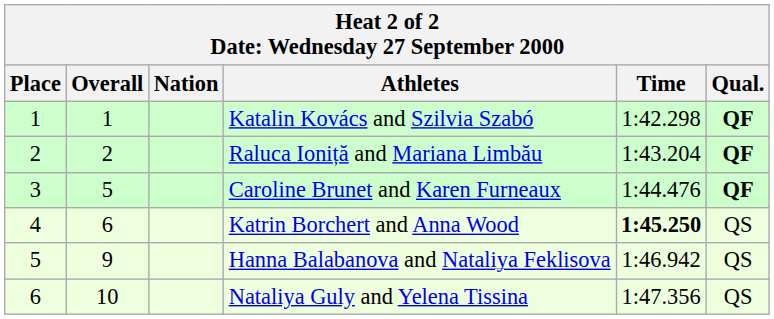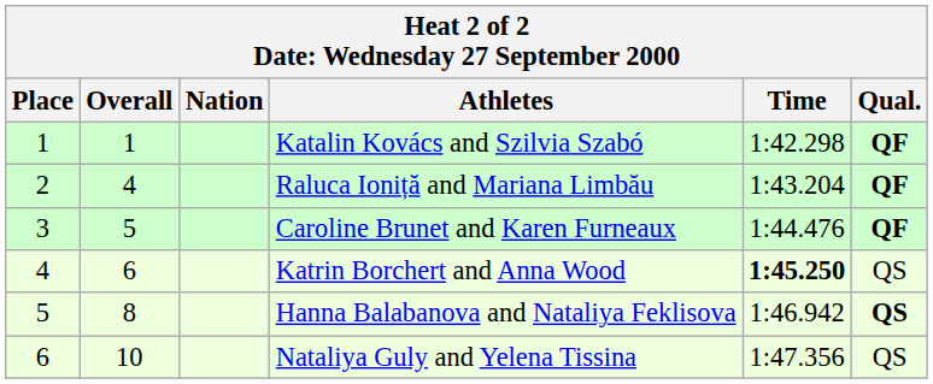Raluca Ioniță and Mariana Limbău | Overall: 2 -> 4
Hanna Balabanova and Nataliya Feklisova | Overall: 9 -> 8
Hanna Balabanova and Nataliya Feklisova | Qual.: normal -> bold
